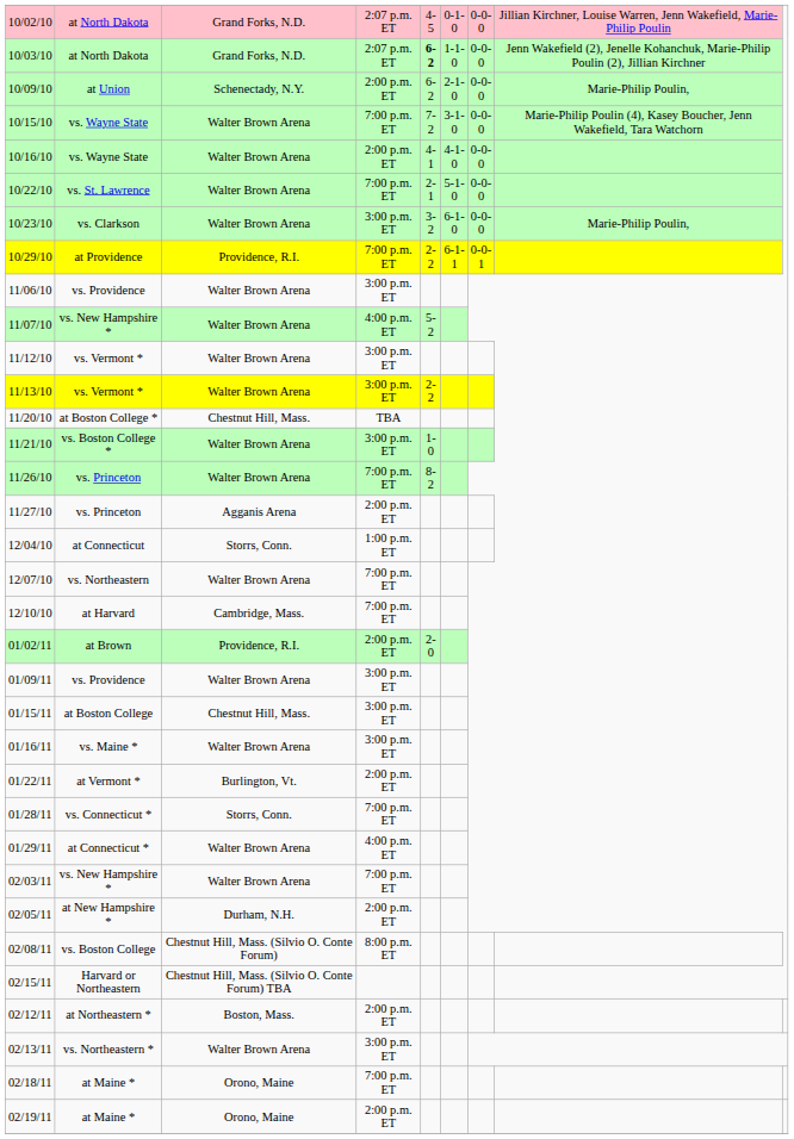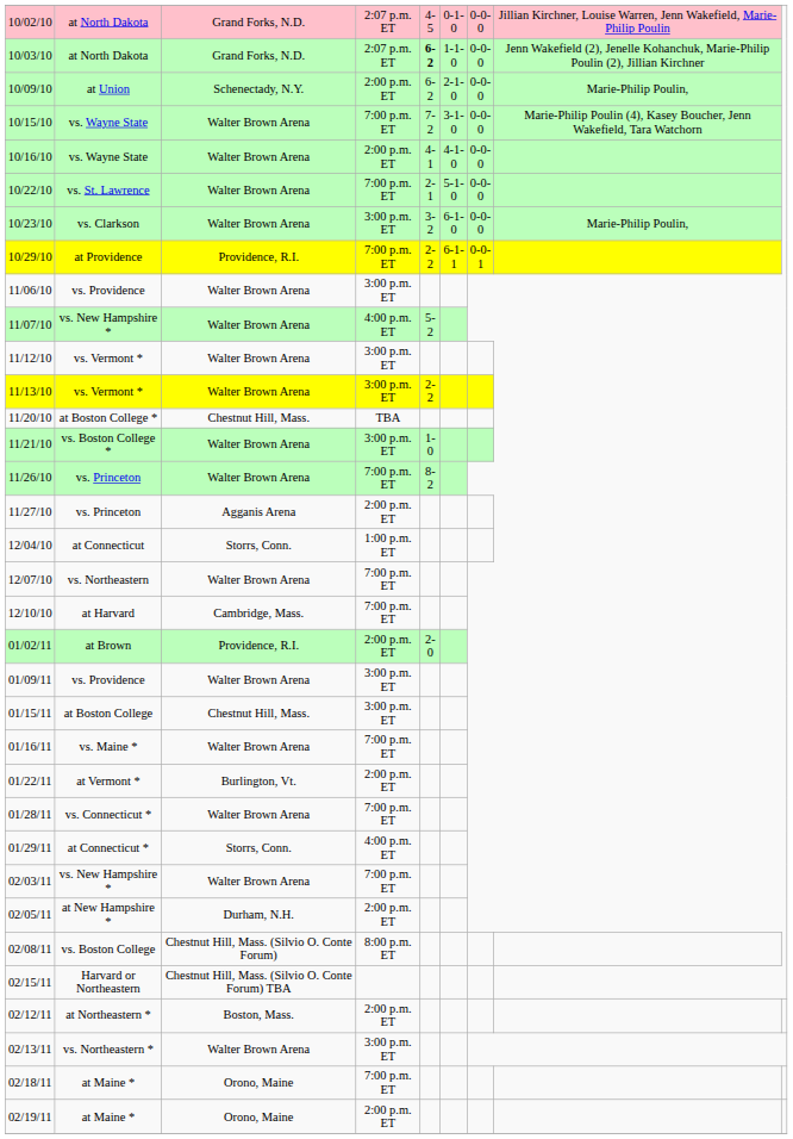01/16/11 | column 4: 3:00 p.m. ET -> 7:00 p.m. ET
01/28/11 | column 3: Storrs, Conn. -> Walter Brown Arena
01/29/11 | column 3: Walter Brown Arena -> Storrs, Conn.
